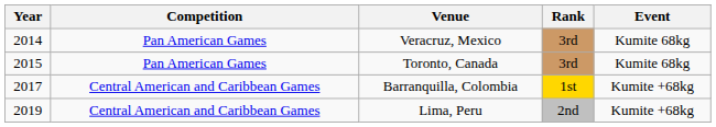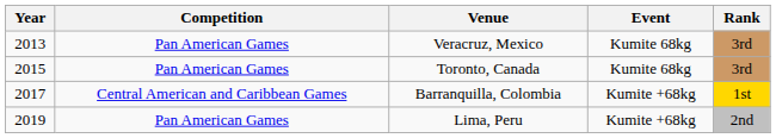columns swapped: Rank <-> Event
Veracruz, Mexico | Year: 2014 -> 2013
Lima, Peru | Competition: Central American and Caribbean Games -> Pan American Games
